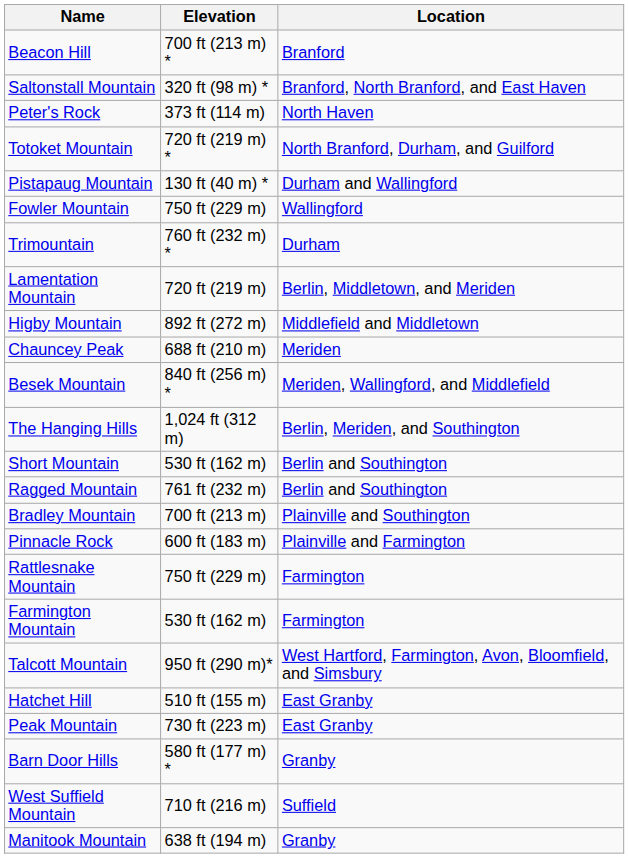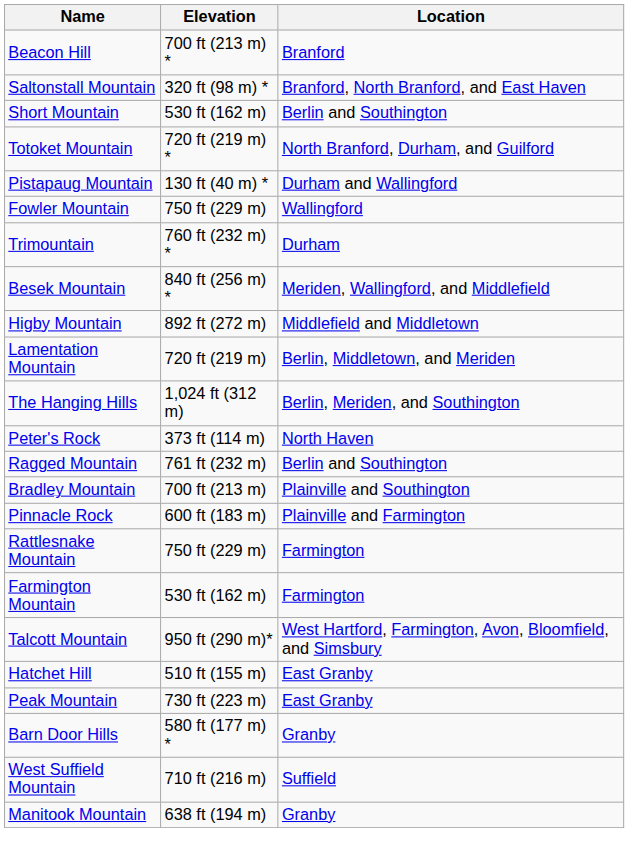rows swapped: Peter's Rock <-> Short Mountain
rows swapped: Besek Mountain <-> Lamentation Mountain
- row: Chauncey Peak | 688 ft (210 m) | Meriden
